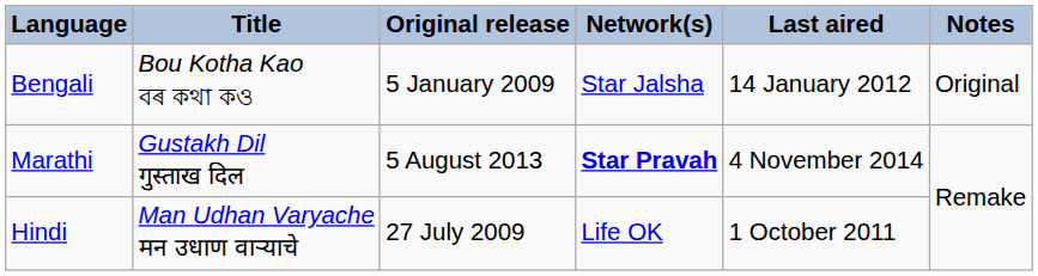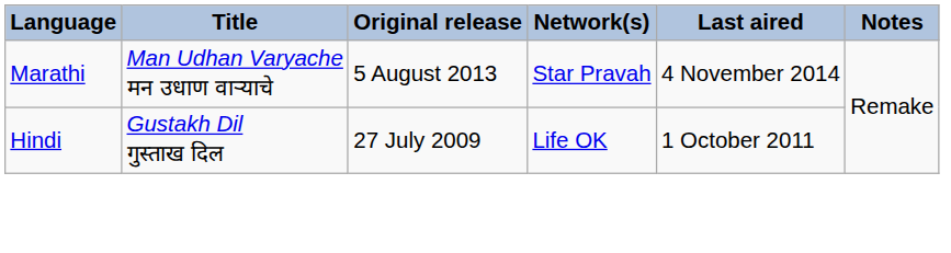- row: Bengali | Bou Kotha Kao বৰ কথা কও | 5 January 2009 | Star Jalsha | 14 January 2012 | Original
Marathi | Title: Gustakh Dil गुस्ताख दिल -> Man Udhan Varyache मन उधाण वाऱ्याचे
Marathi | Network(s): bold -> normal
Hindi | Title: Man Udhan Varyache मन उधाण वाऱ्याचे -> Gustakh Dil गुस्ताख दिल
